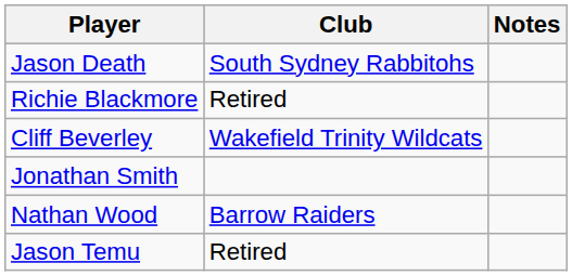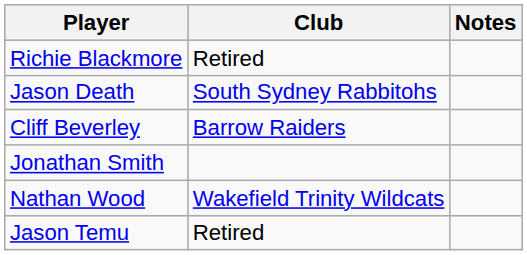rows swapped: Richie Blackmore <-> Jason Death
Cliff Beverley | Club: Wakefield Trinity Wildcats -> Barrow Raiders
Nathan Wood | Club: Barrow Raiders -> Wakefield Trinity Wildcats
